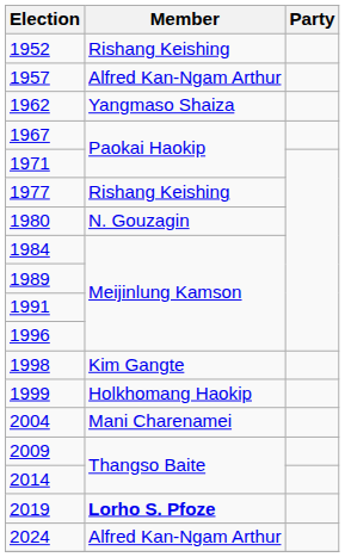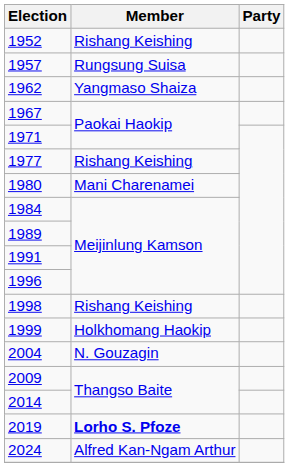1957 | Member: Alfred Kan-Ngam Arthur -> Rungsung Suisa
1980 | Member: N. Gouzagin -> Mani Charenamei
1998 | Member: Kim Gangte -> Rishang Keishing
2004 | Member: Mani Charenamei -> N. Gouzagin
